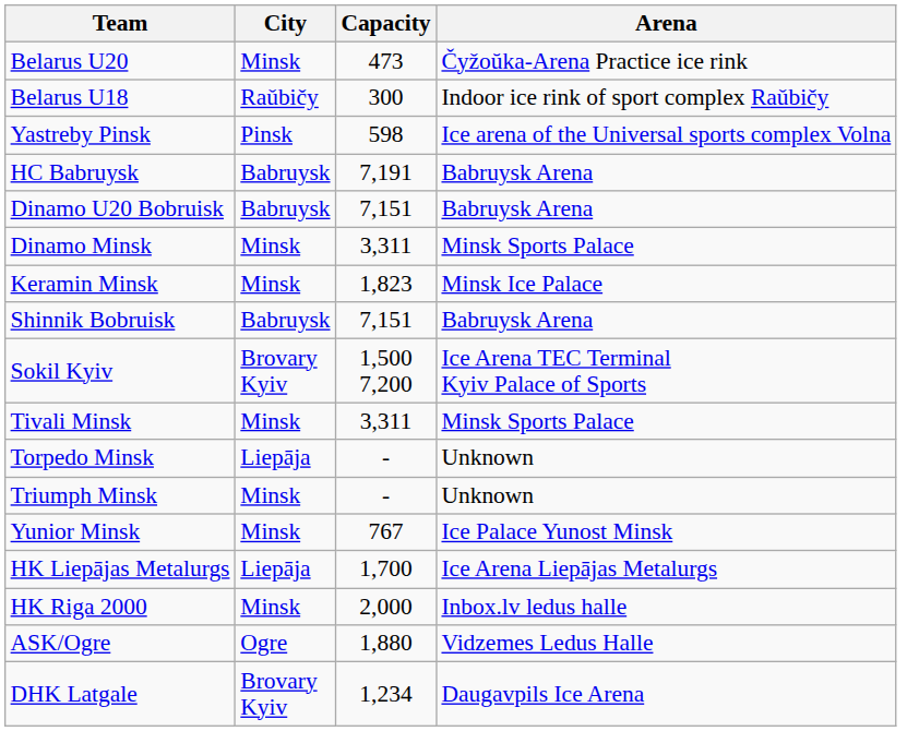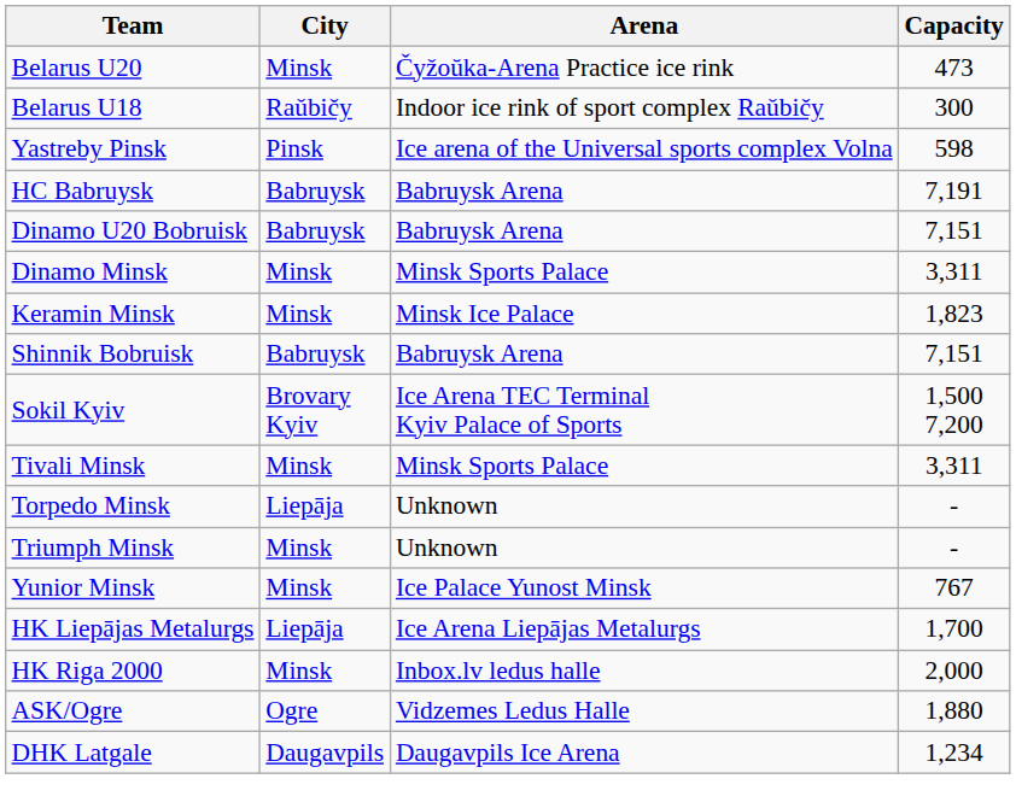columns swapped: Arena <-> Capacity
DHK Latgale | City: Brovary Kyiv -> Daugavpils
